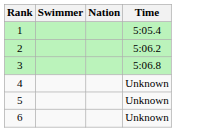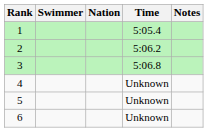+ column: Notes
